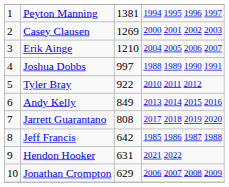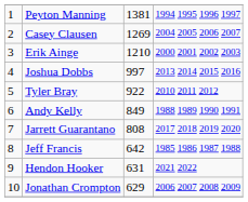Casey Clausen | column 4: 2000 2001 2002 2003 -> 2004 2005 2006 2007
Erik Ainge | column 4: 2004 2005 2006 2007 -> 2000 2001 2002 2003
Joshua Dobbs | column 4: 1988 1989 1990 1991 -> 2013 2014 2015 2016
Andy Kelly | column 4: 2013 2014 2015 2016 -> 1988 1989 1990 1991
